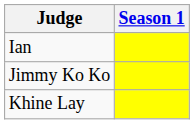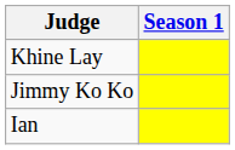rows swapped: Ian <-> Khine Lay
